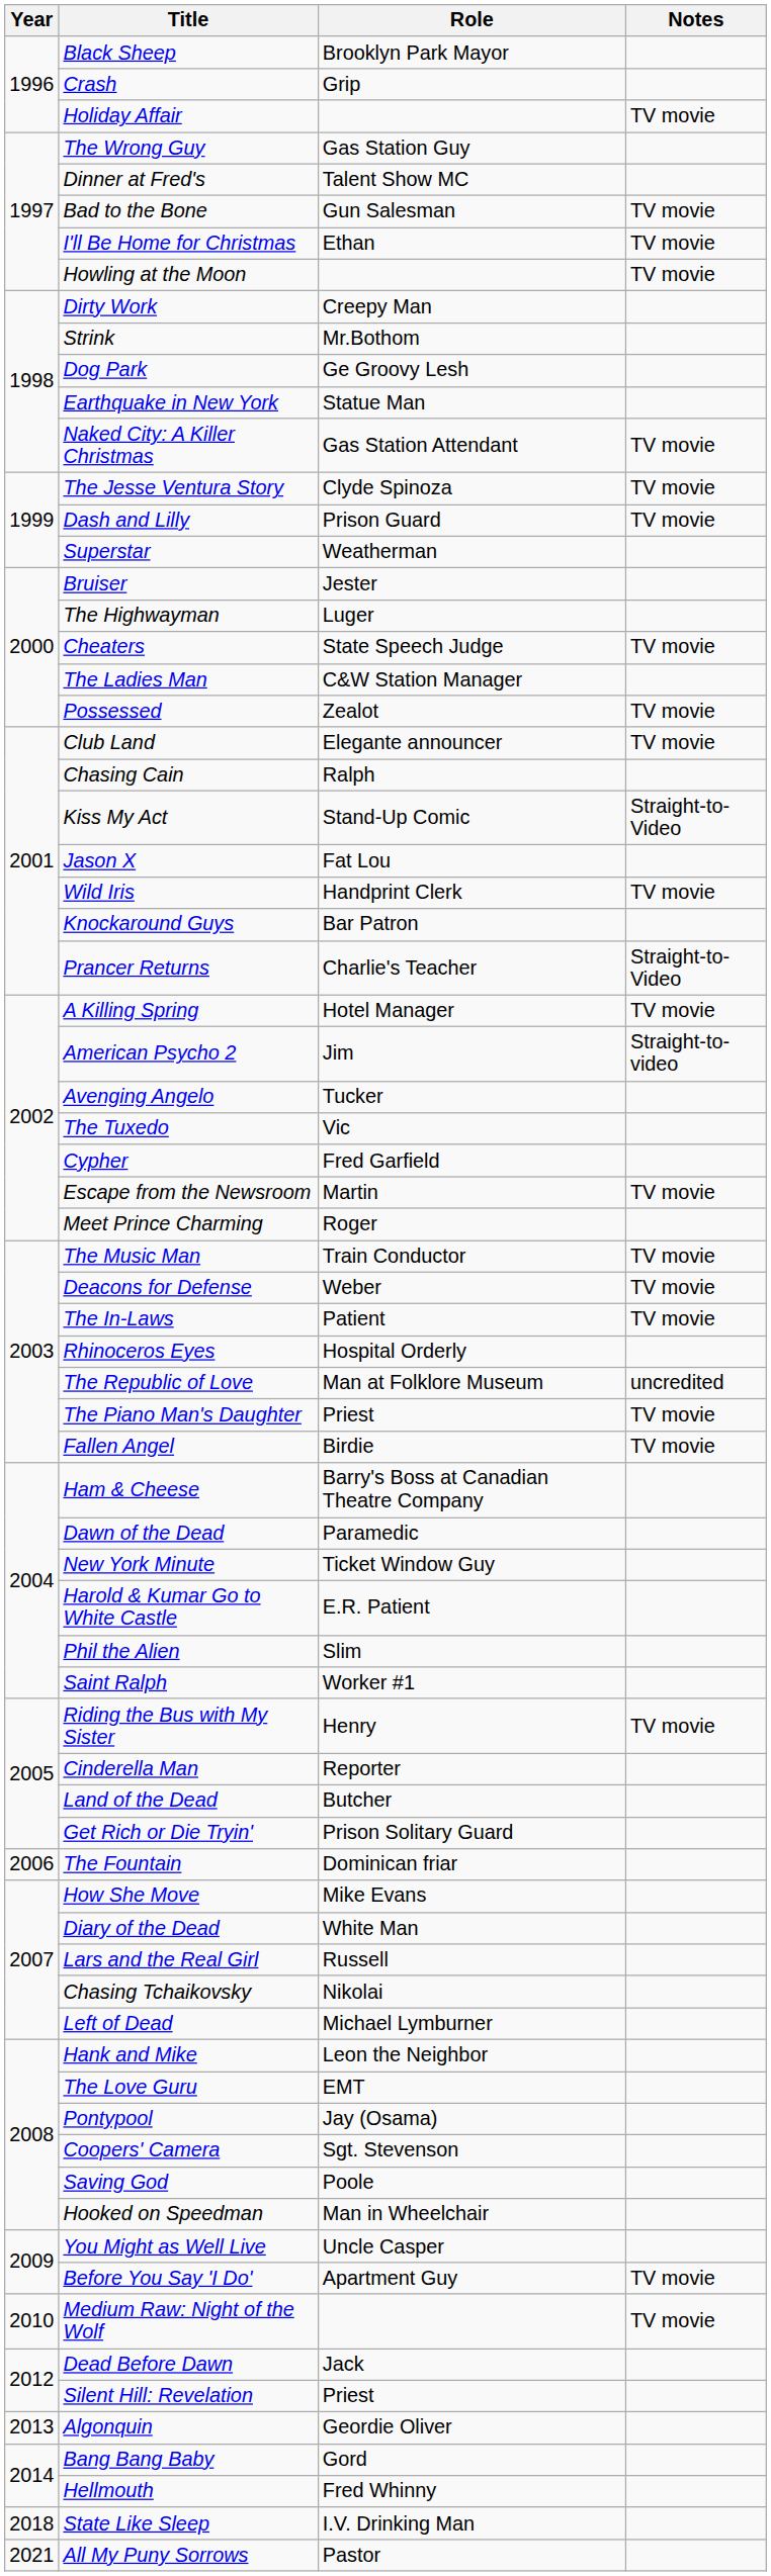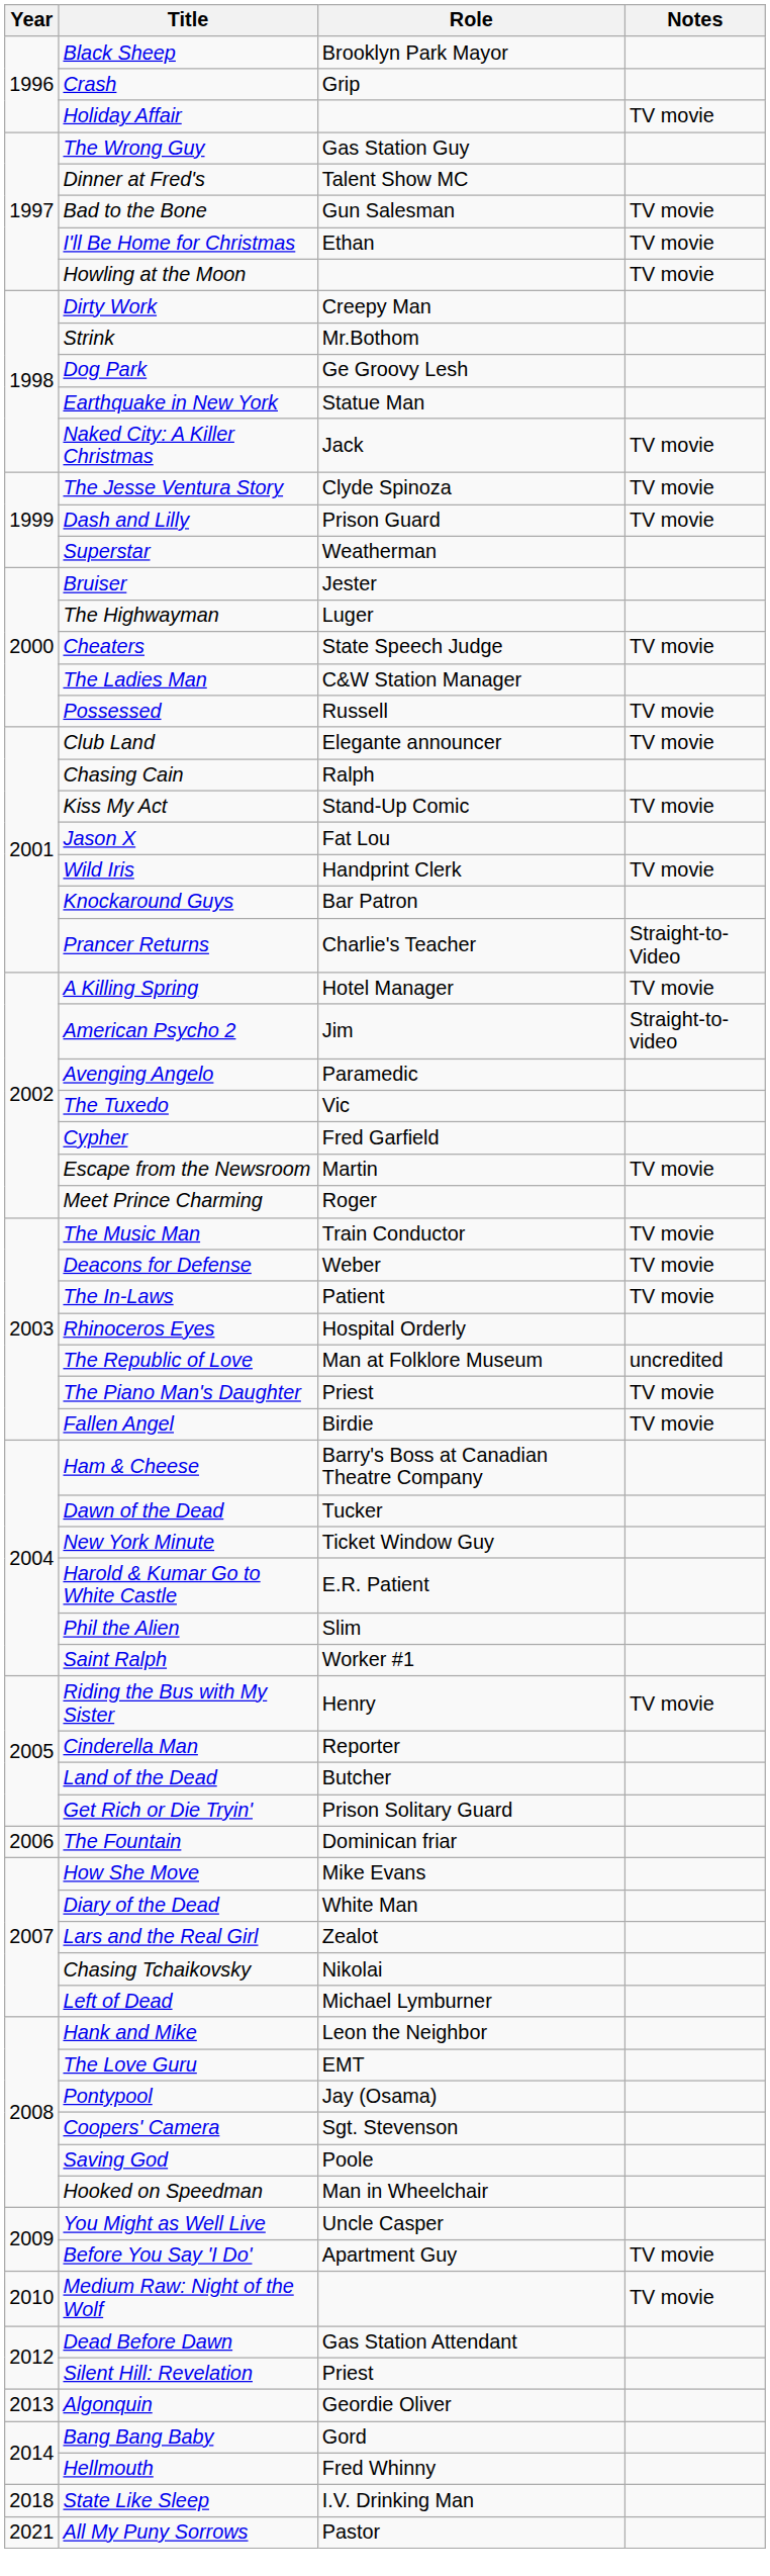Naked City: A Killer Christmas | Role: Gas Station Attendant -> Jack
Possessed | Role: Zealot -> Russell
Kiss My Act | Notes: Straight-to-Video -> TV movie
Avenging Angelo | Role: Tucker -> Paramedic
Dawn of the Dead | Role: Paramedic -> Tucker
Lars and the Real Girl | Role: Russell -> Zealot
Dead Before Dawn | Role: Jack -> Gas Station Attendant
